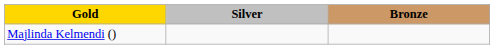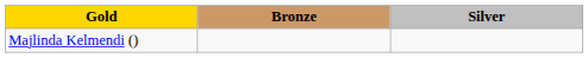columns swapped: Silver <-> Bronze
